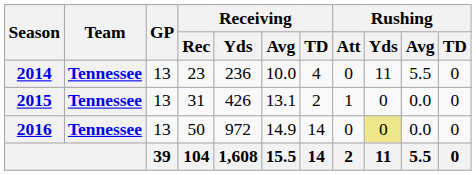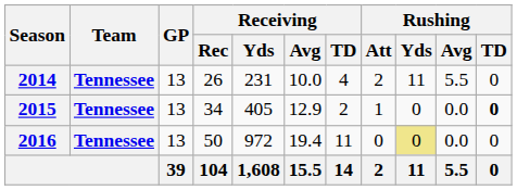2014 | Receiving / Rec: 23 -> 26
2014 | Receiving / Yds: 236 -> 231
2014 | Rushing / Att: 0 -> 2
2015 | Receiving / Rec: 31 -> 34
2015 | Receiving / Yds: 426 -> 405
2015 | Receiving / Avg: 13.1 -> 12.9
2015 | Rushing / TD: normal -> bold
2016 | Receiving / Avg: 14.9 -> 19.4
2016 | Receiving / TD: 14 -> 11
